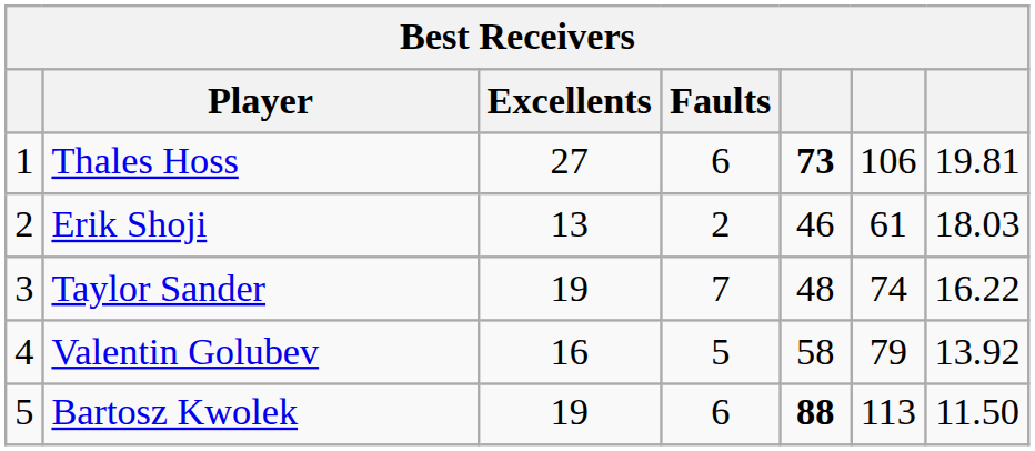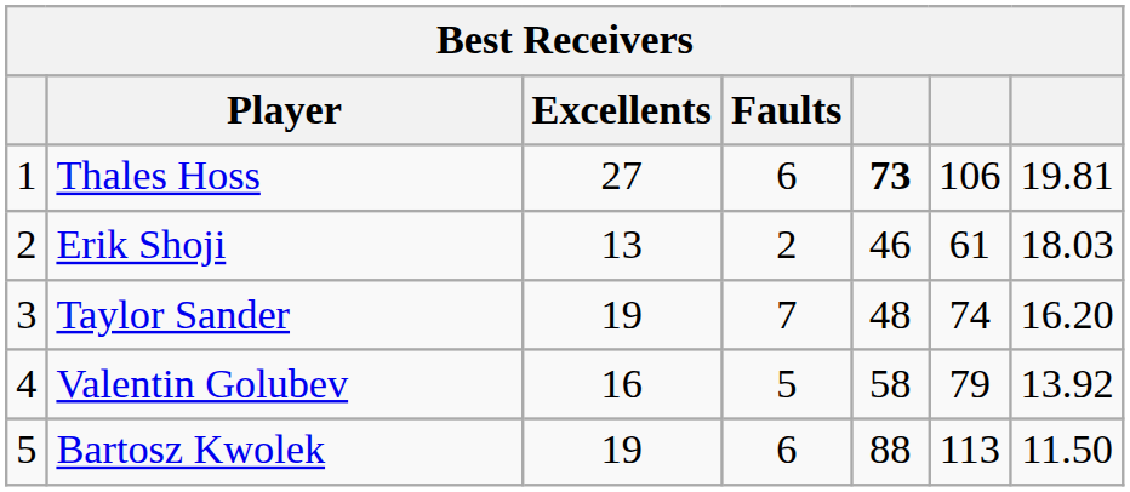Taylor Sander | column 7: 16.22 -> 16.20
Bartosz Kwolek | column 5: bold -> normal
